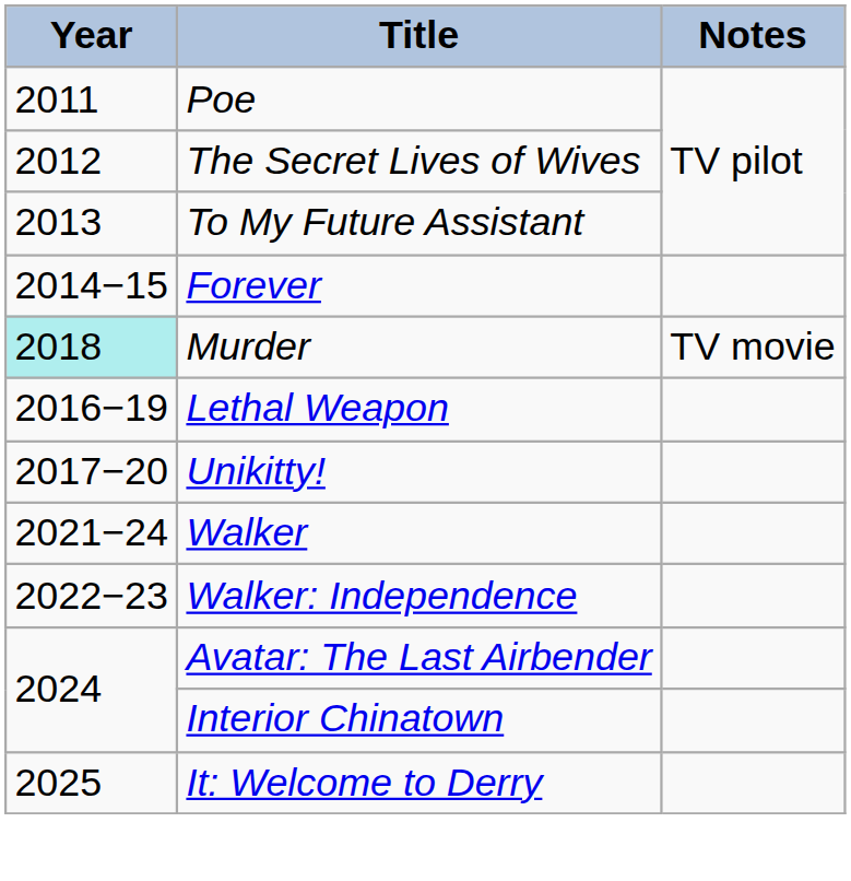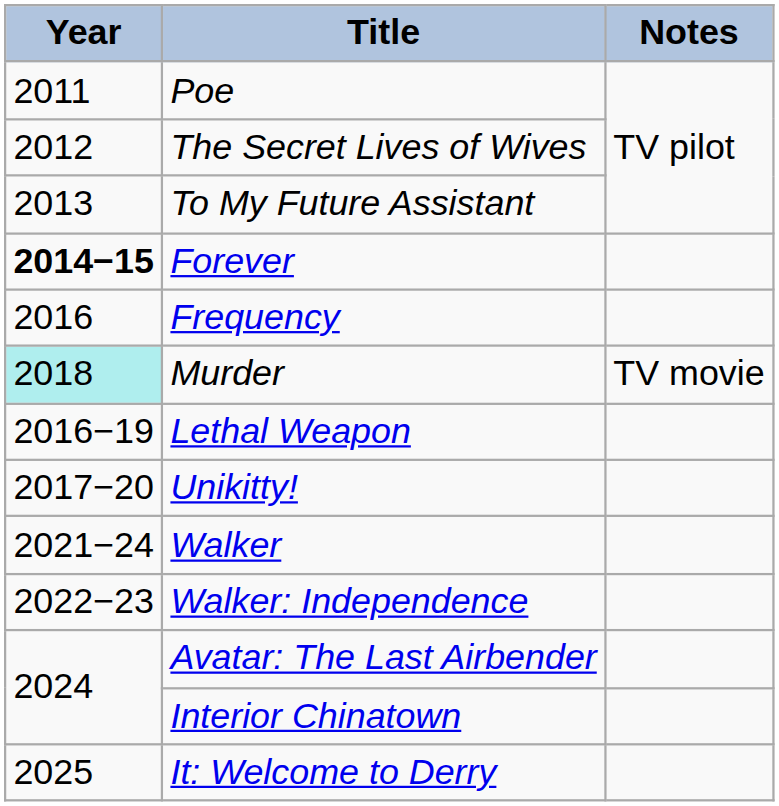Forever | Year: normal -> bold
+ row: 2016 | Frequency
